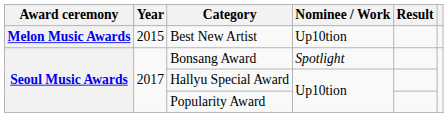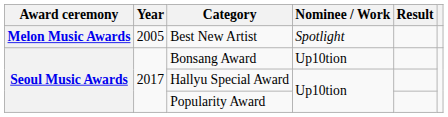Best New Artist | Year: 2015 -> 2005
Best New Artist | Nominee / Work: Up10tion -> Spotlight
Bonsang Award | Nominee / Work: Spotlight -> Up10tion
